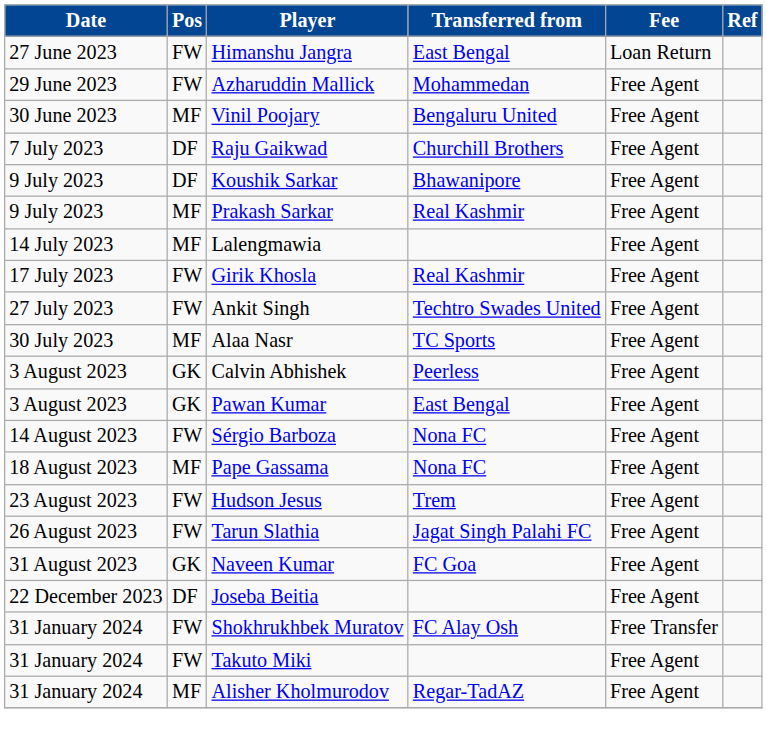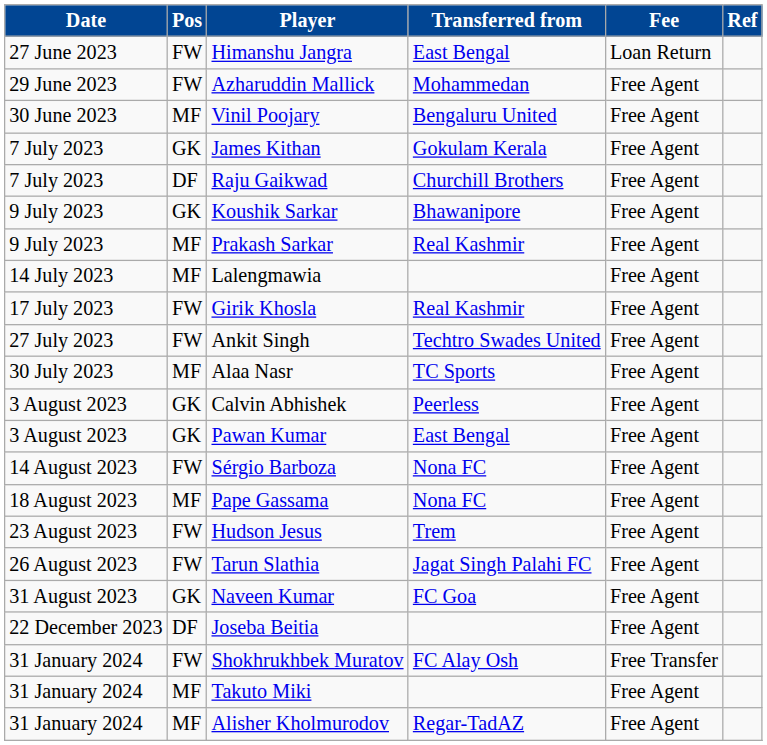+ row: 7 July 2023 | GK | James Kithan | Gokulam Kerala | Free Agent
Koushik Sarkar | Pos: DF -> GK
Takuto Miki | Pos: FW -> MF
